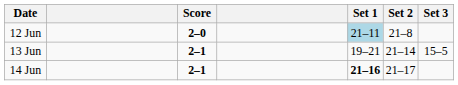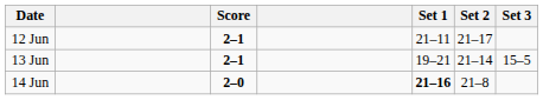12 Jun | Score: 2–0 -> 2–1
12 Jun | Set 1: lightblue background -> no background
12 Jun | Set 2: 21–8 -> 21–17
14 Jun | Score: 2–1 -> 2–0
14 Jun | Set 2: 21–17 -> 21–8
